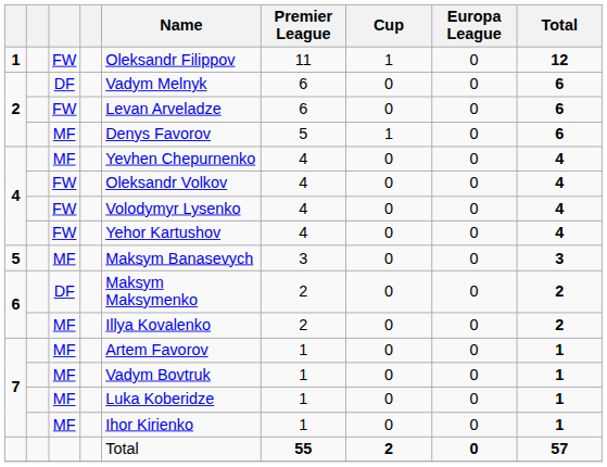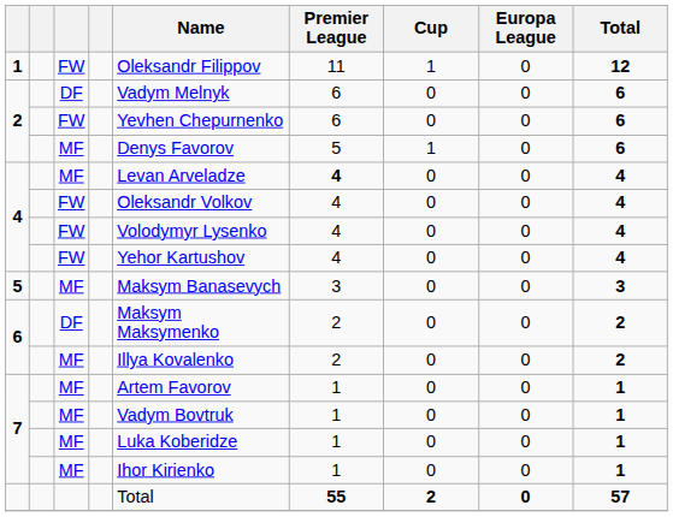2 / FW | Name: Levan Arveladze -> Yevhen Chepurnenko
4 / MF | Name: Yevhen Chepurnenko -> Levan Arveladze
4 / MF | Premier League: normal -> bold
